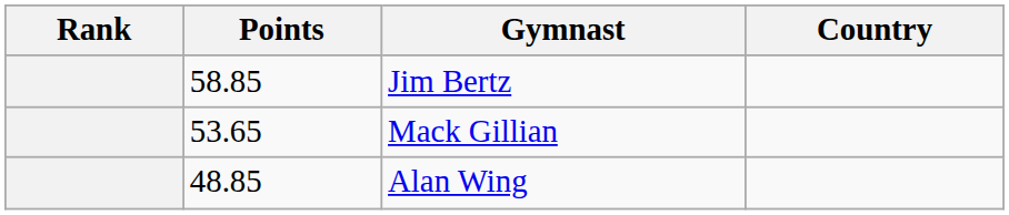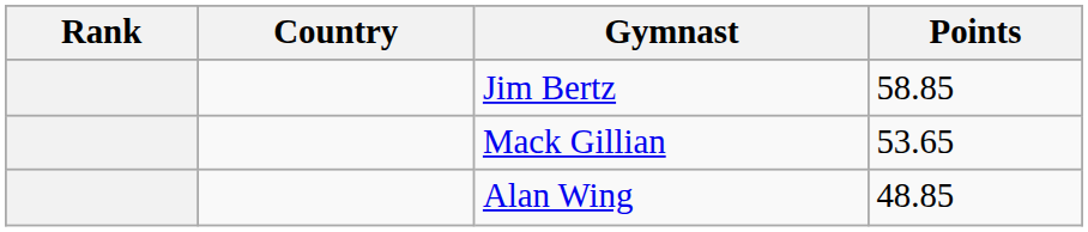columns swapped: Country <-> Points
